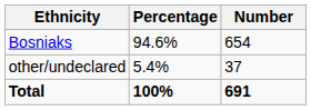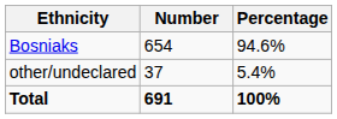columns swapped: Number <-> Percentage
